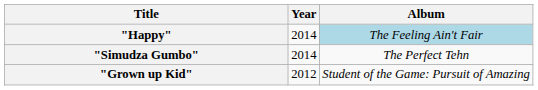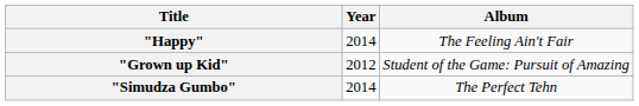"Happy" | Album: lightblue background -> no background
rows swapped: "Grown up Kid" <-> "Simudza Gumbo"
